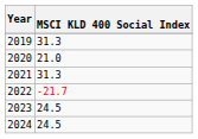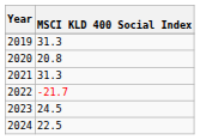2020 | MSCI KLD 400 Social Index: 21.0 -> 20.8
2024 | MSCI KLD 400 Social Index: 24.5 -> 22.5
